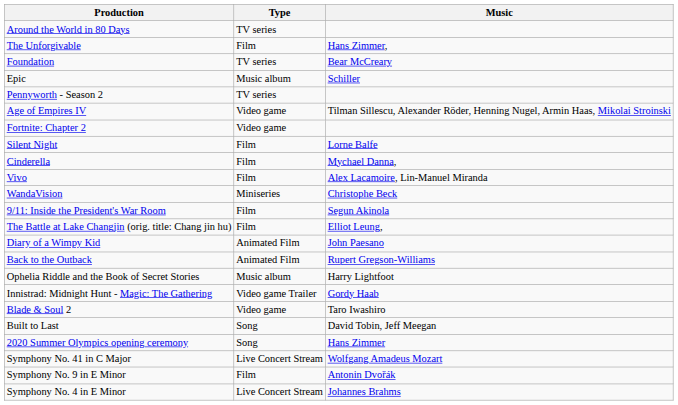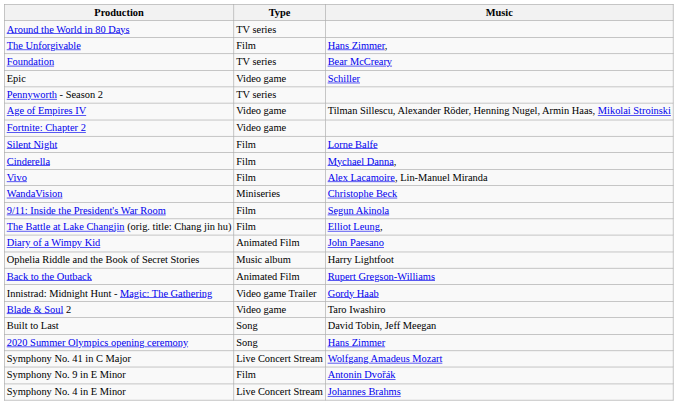Epic | Type: Music album -> Video game
rows swapped: Back to the Outback <-> Ophelia Riddle and the Book of Secret Stories
